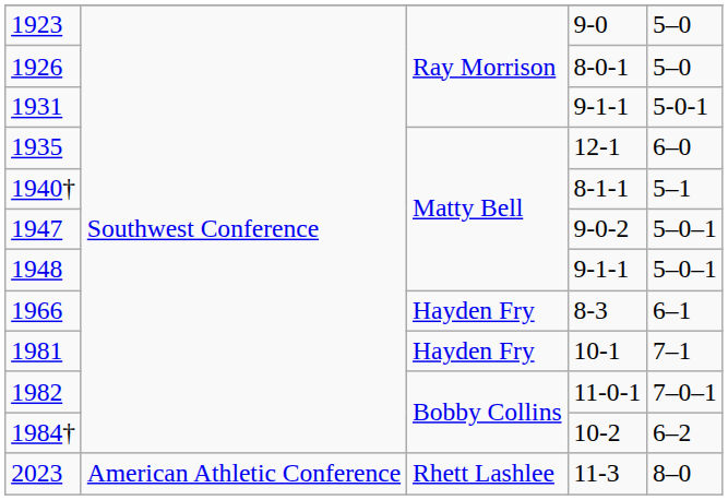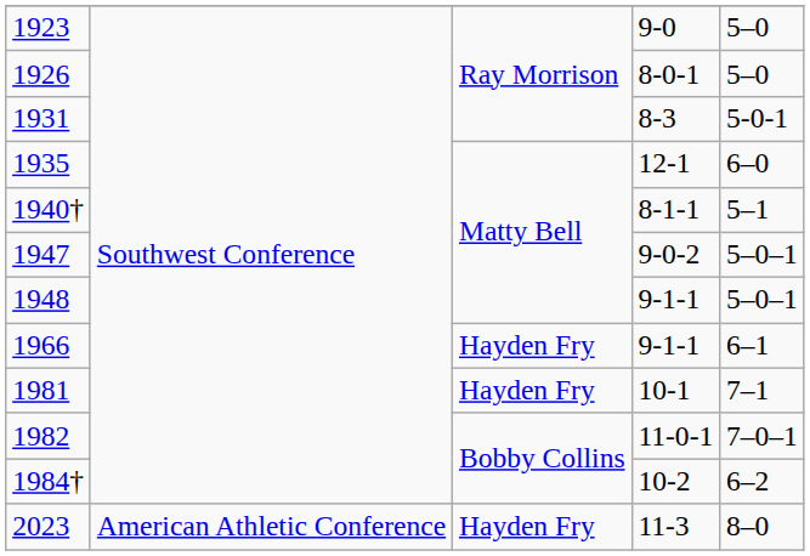1931 | column 4: 9-1-1 -> 8-3
1966 | column 4: 8-3 -> 9-1-1
2023 | column 3: Rhett Lashlee -> Hayden Fry
